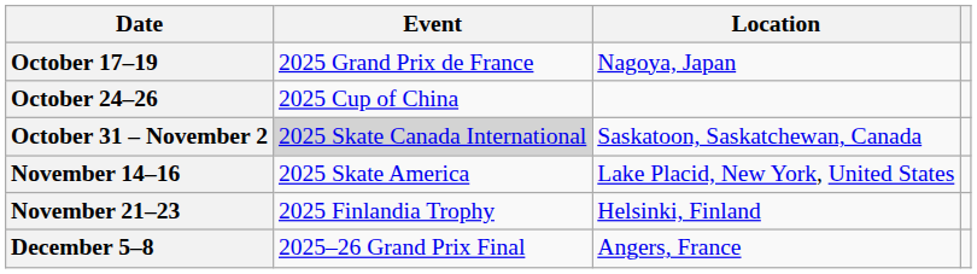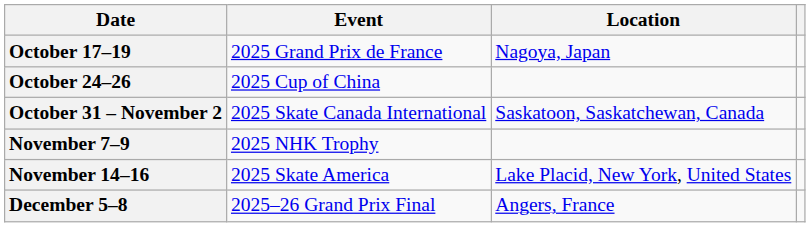October 31 – November 2 | Event: lightgrey background -> no background
+ row: November 7–9 | 2025 NHK Trophy
- row: November 21–23 | 2025 Finlandia Trophy | Helsinki, Finland
